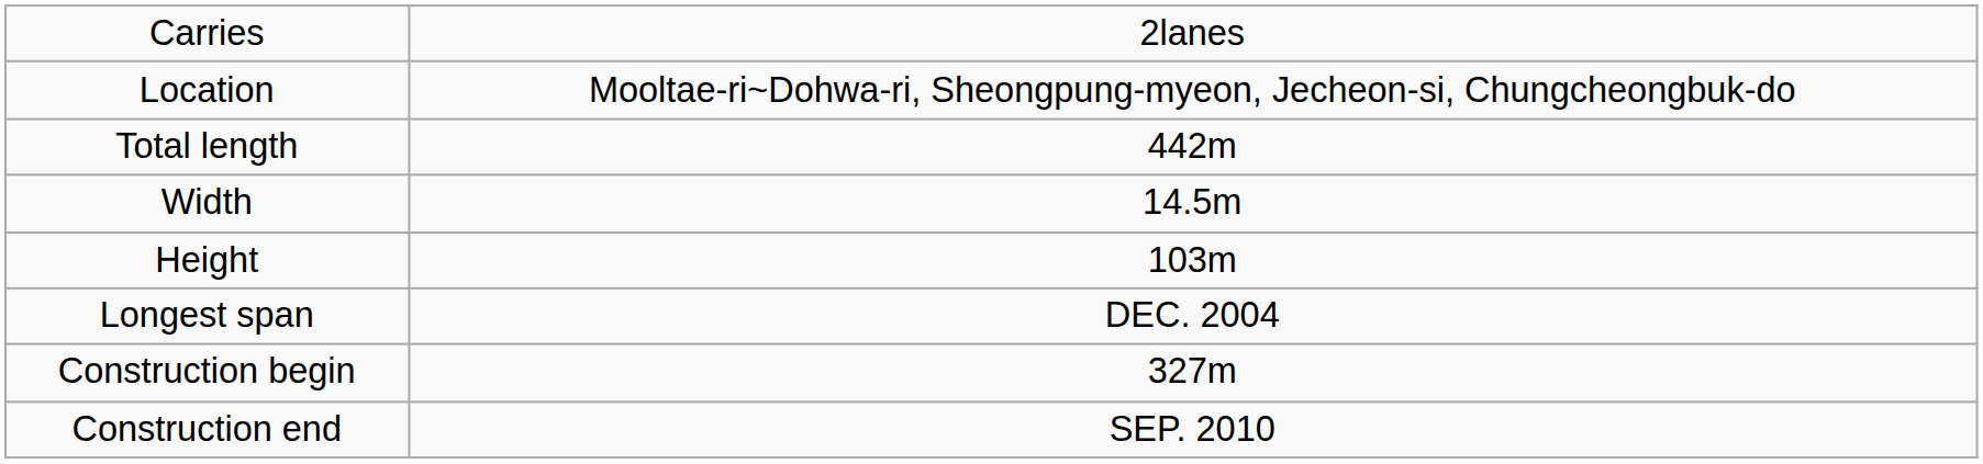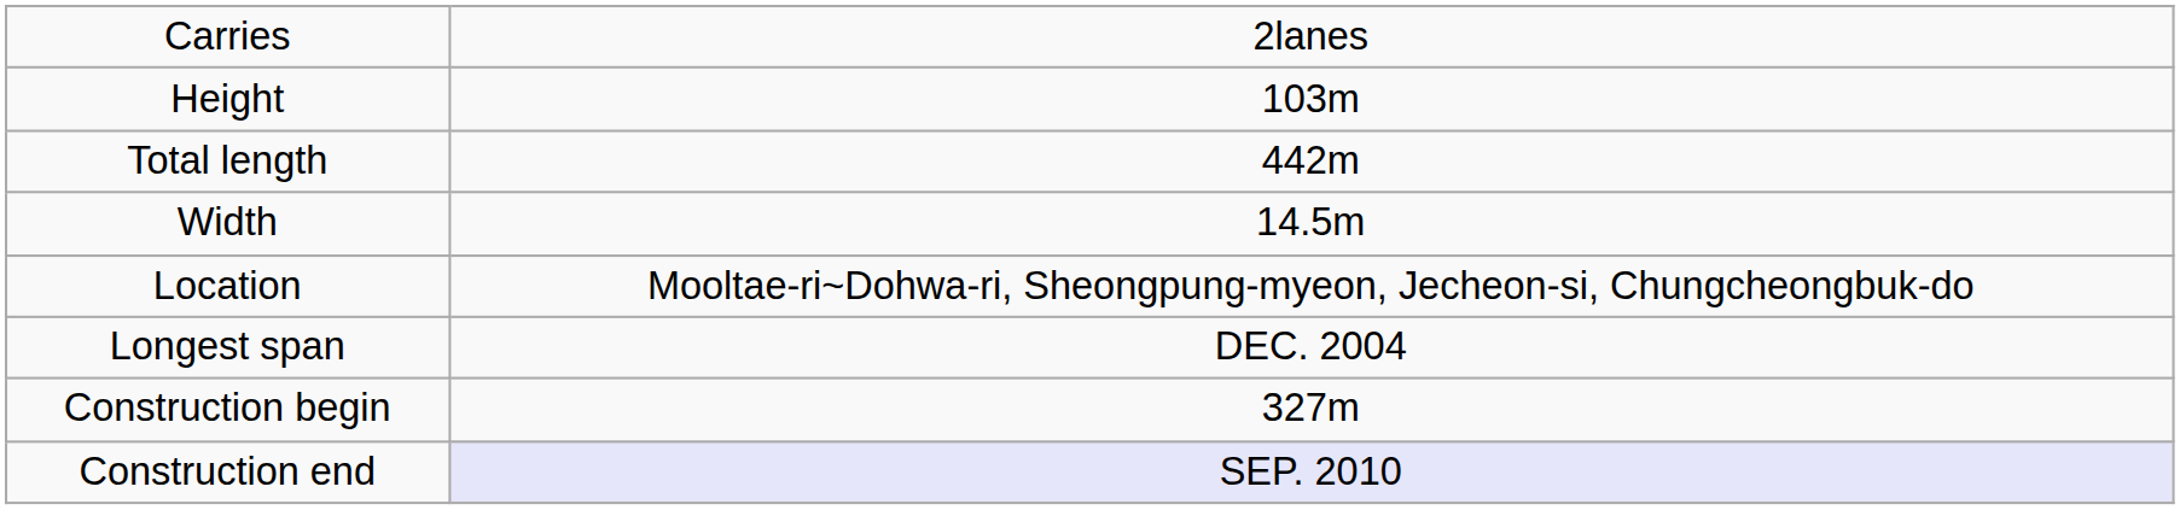rows swapped: Location <-> Height
Construction end | column 2: no background -> lavender background
